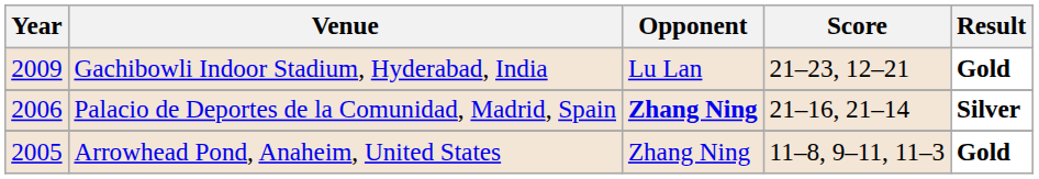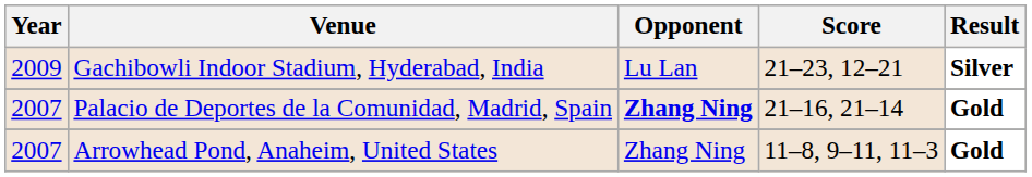Gachibowli Indoor Stadium, Hyderabad, India | Result: Gold -> Silver
Palacio de Deportes de la Comunidad, Madrid, Spain | Year: 2006 -> 2007
Palacio de Deportes de la Comunidad, Madrid, Spain | Result: Silver -> Gold
Arrowhead Pond, Anaheim, United States | Year: 2005 -> 2007
